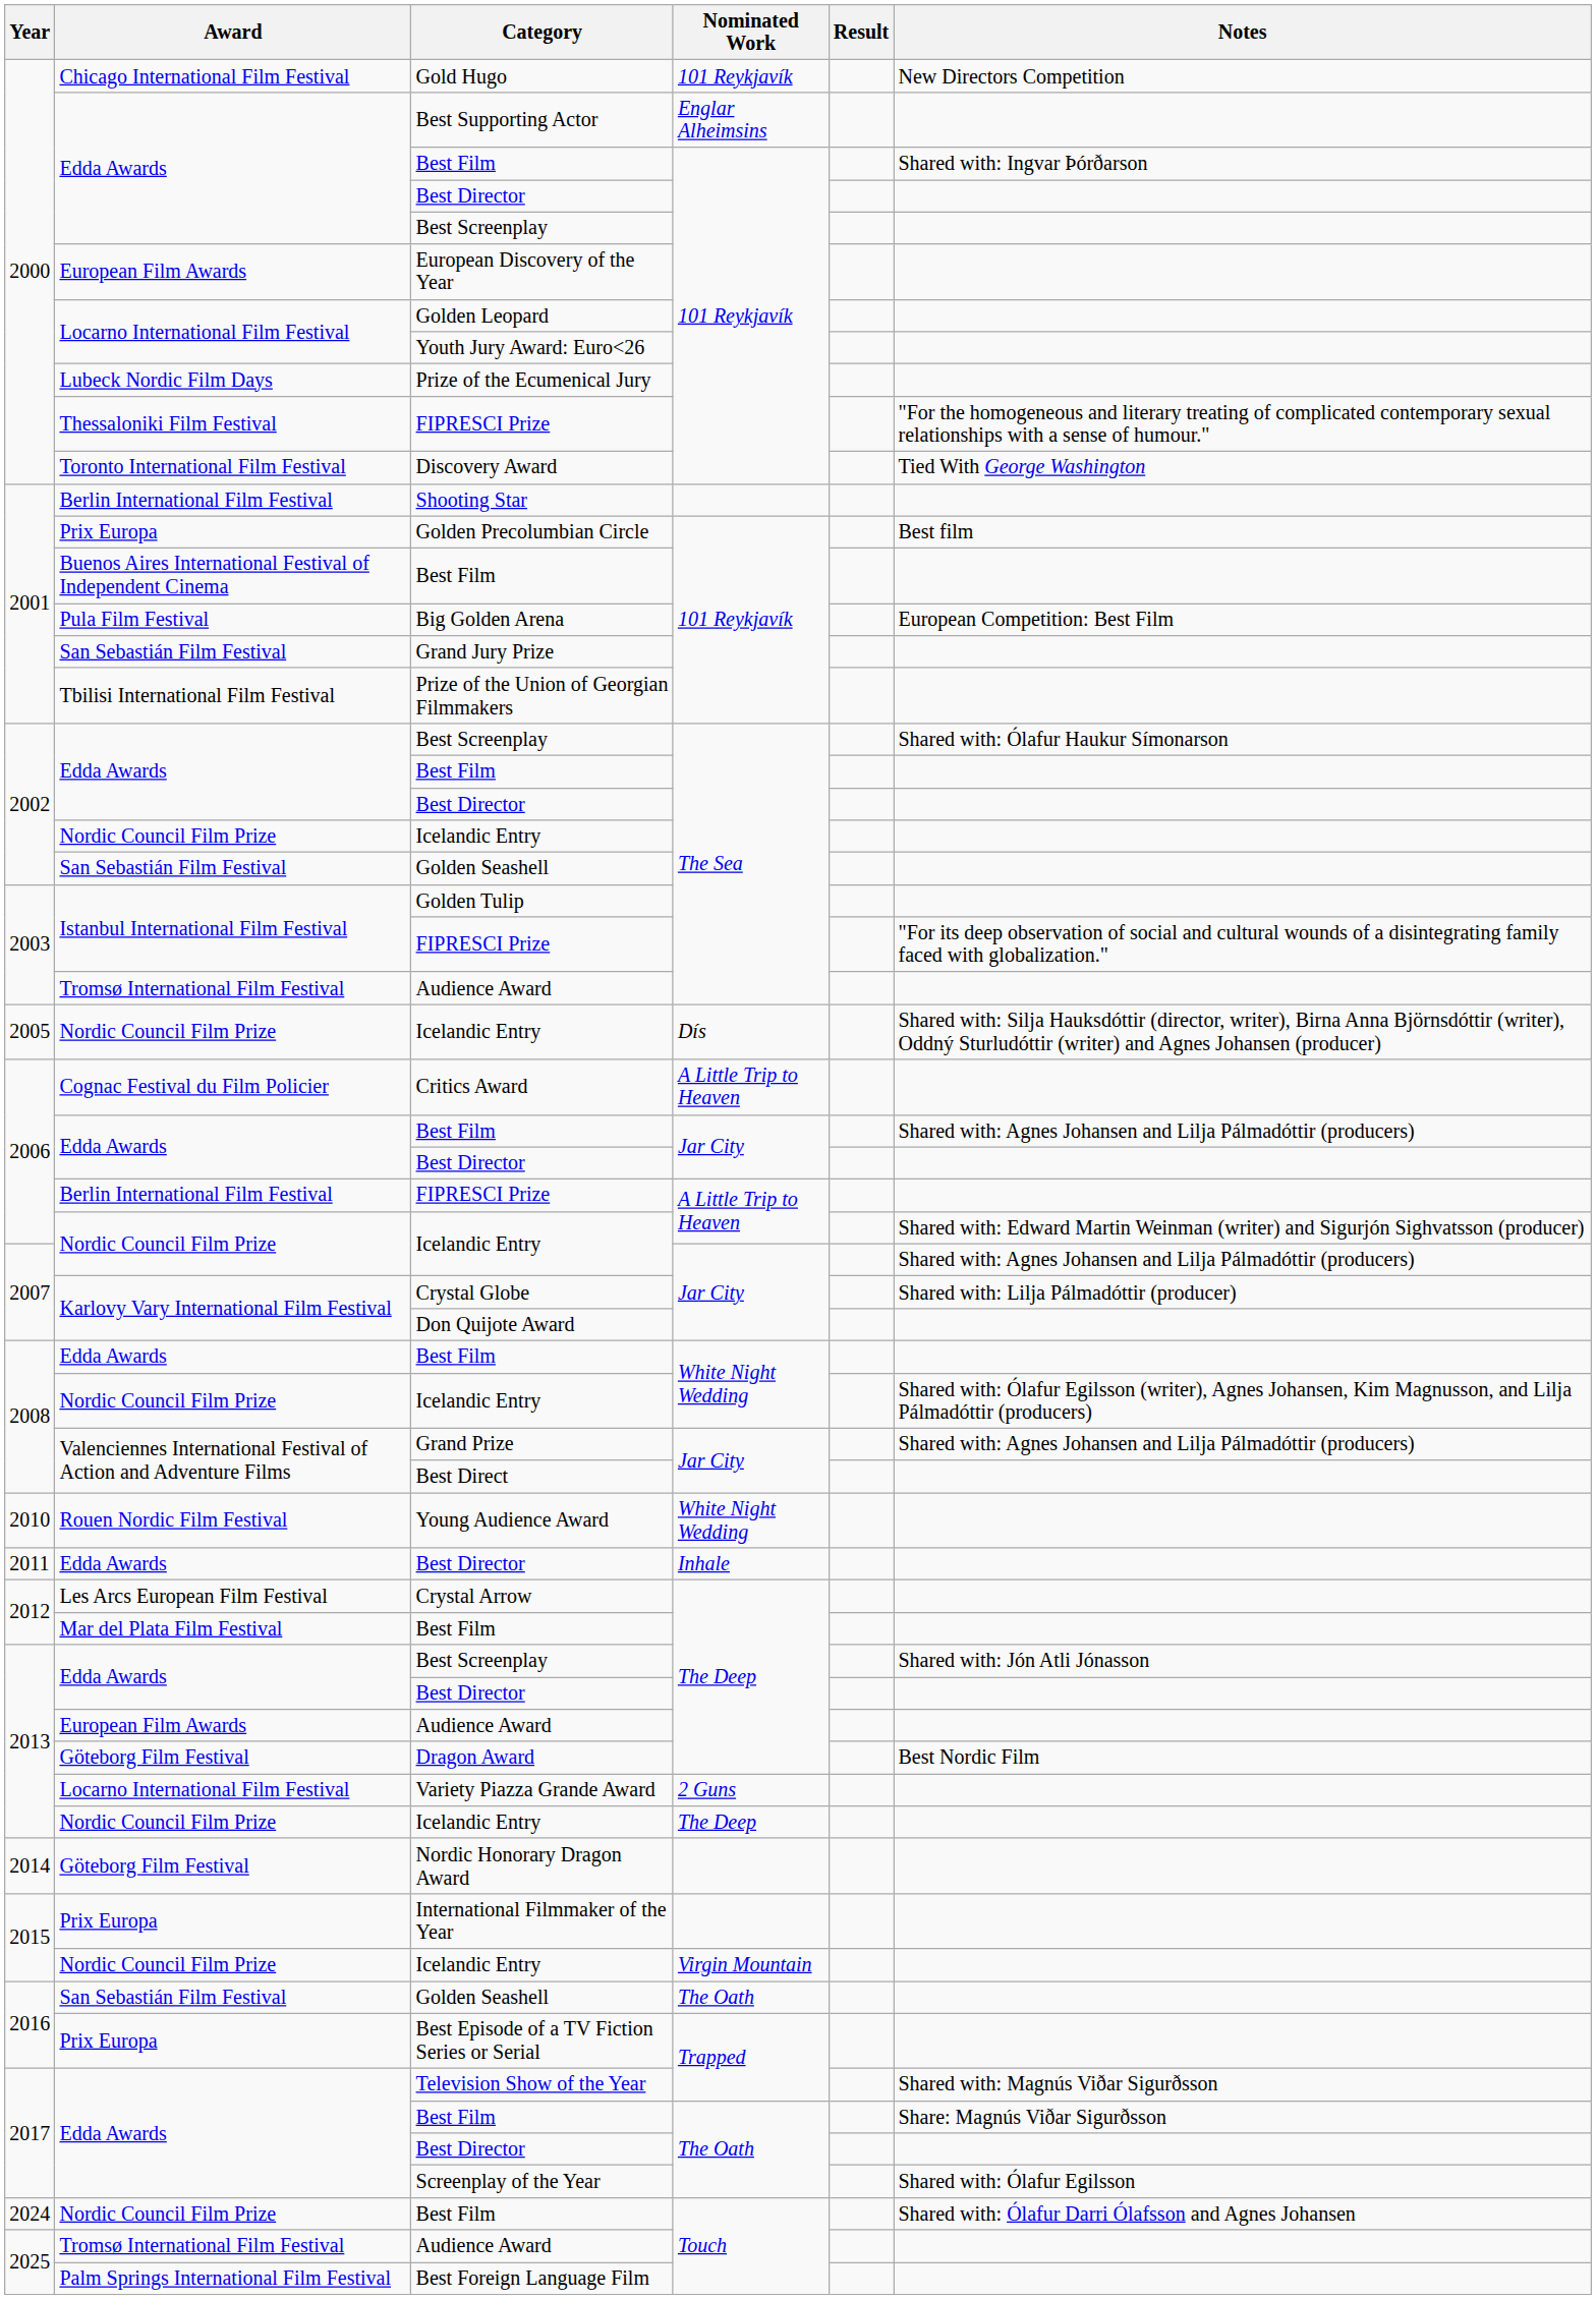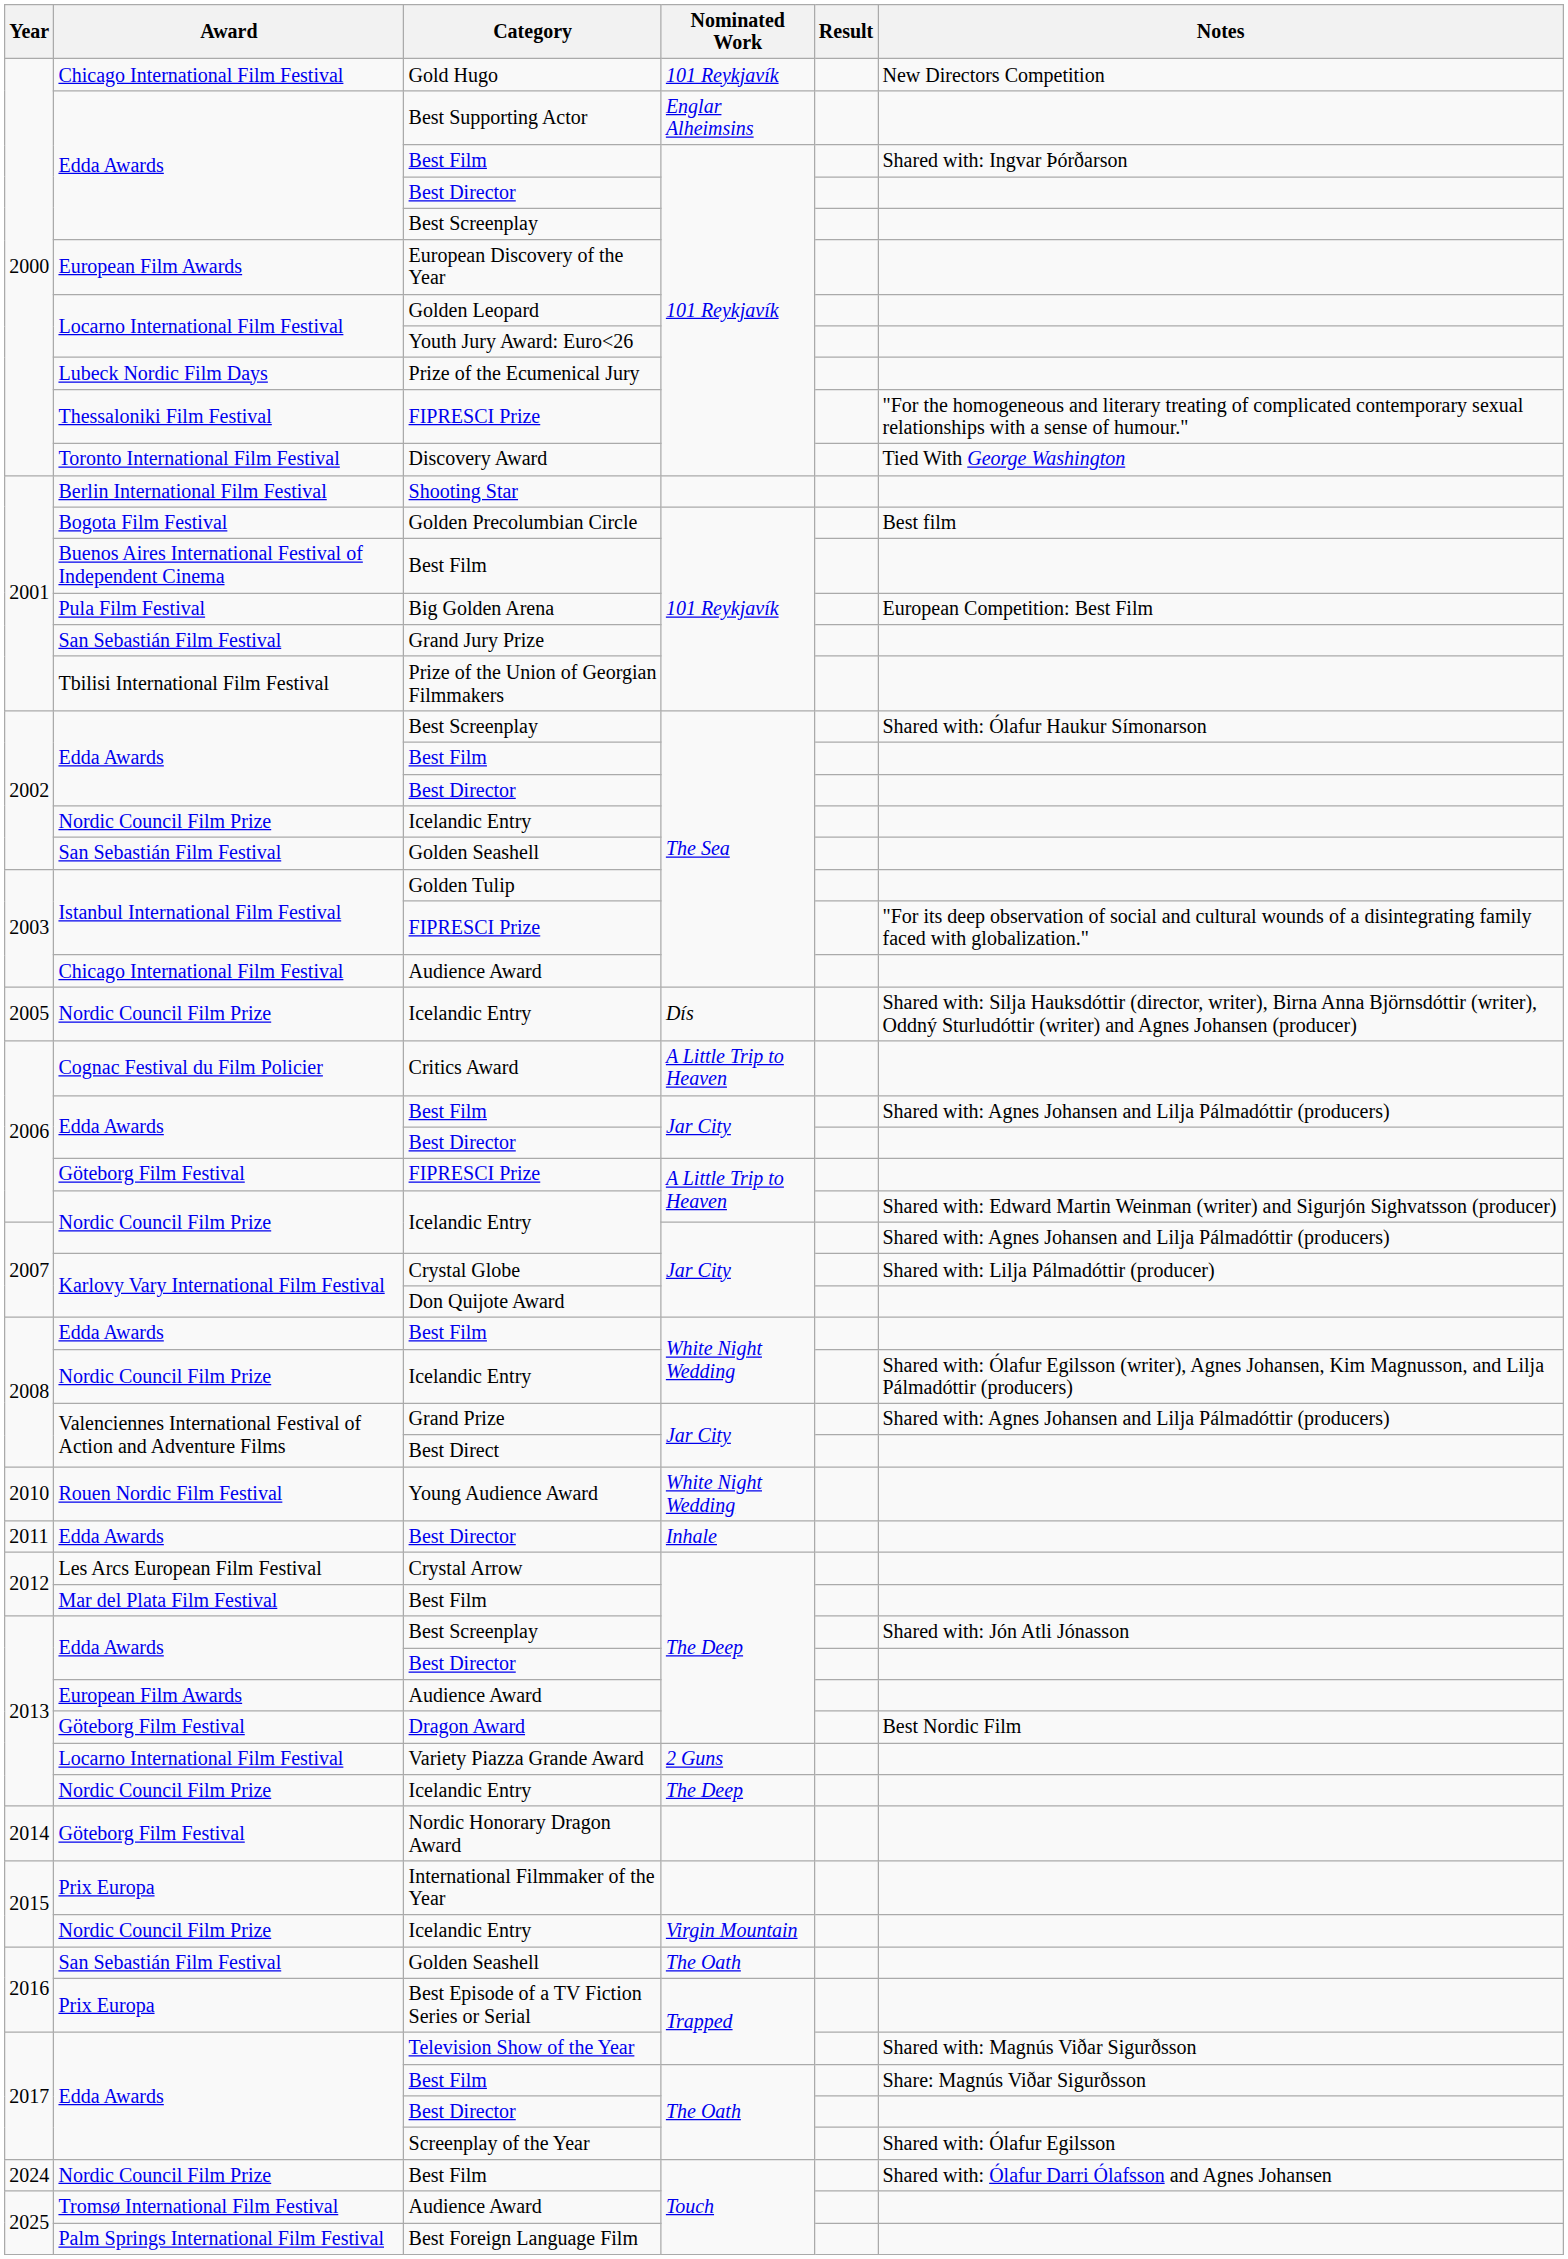Golden Precolumbian Circle | Award: Prix Europa -> Bogota Film Festival
2003 / Audience Award | Award: Tromsø International Film Festival -> Chicago International Film Festival
2006 / FIPRESCI Prize | Award: Berlin International Film Festival -> Göteborg Film Festival
